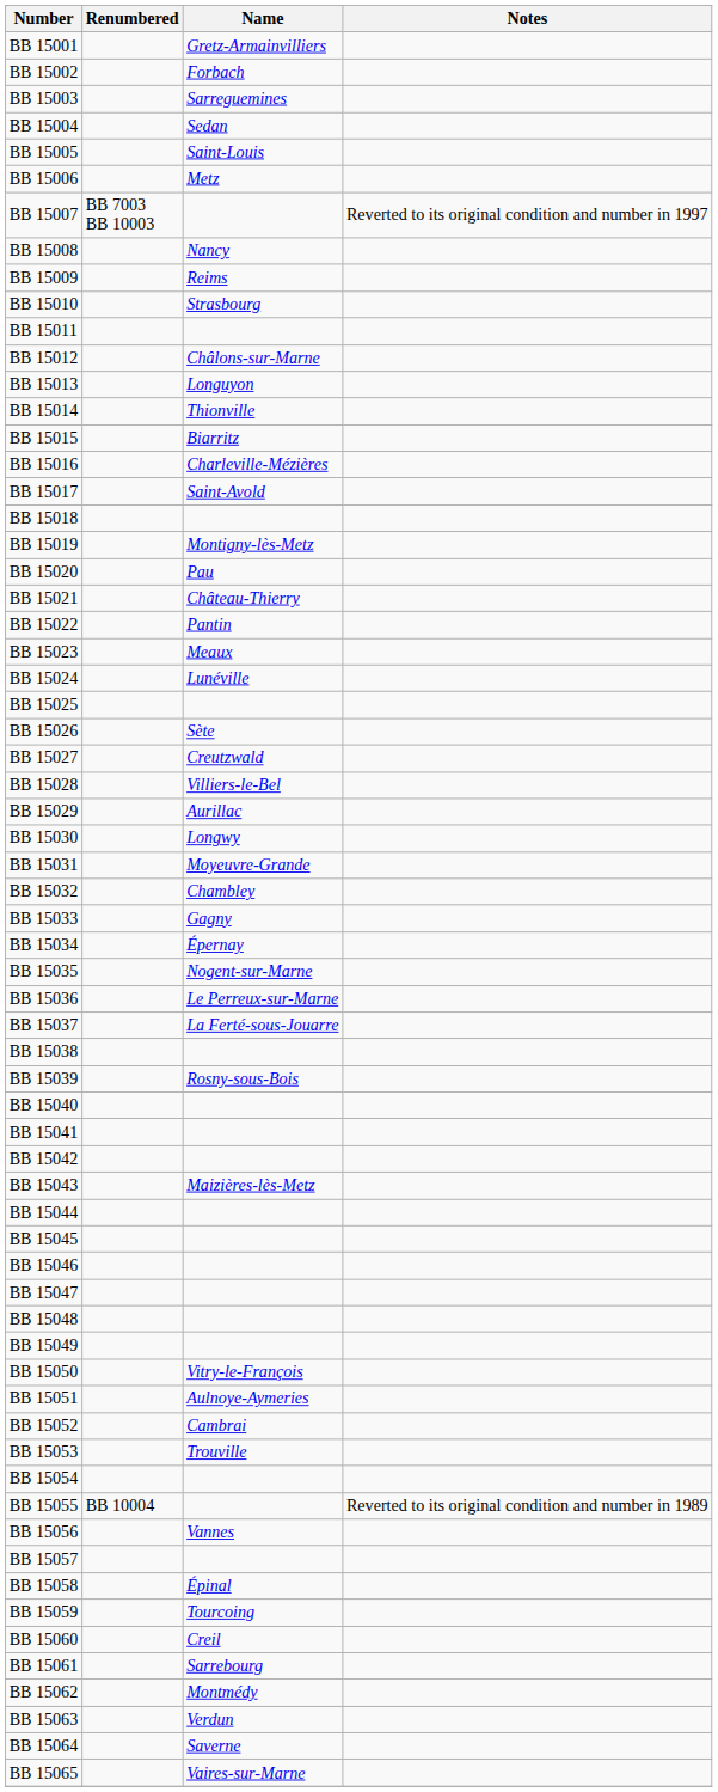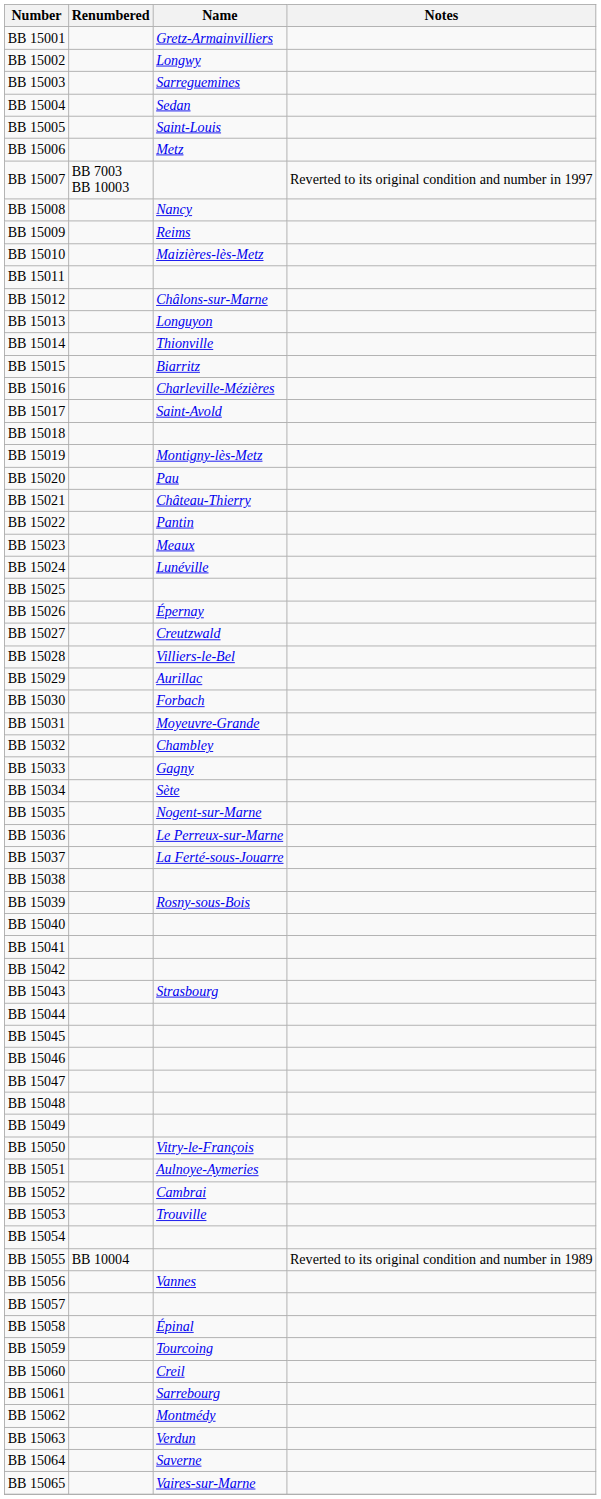BB 15002 | Name: Forbach -> Longwy
BB 15010 | Name: Strasbourg -> Maizières-lès-Metz
BB 15026 | Name: Sète -> Épernay
BB 15030 | Name: Longwy -> Forbach
BB 15034 | Name: Épernay -> Sète
BB 15043 | Name: Maizières-lès-Metz -> Strasbourg
